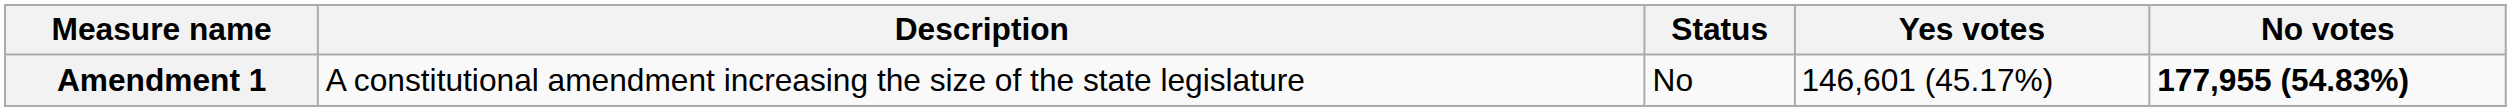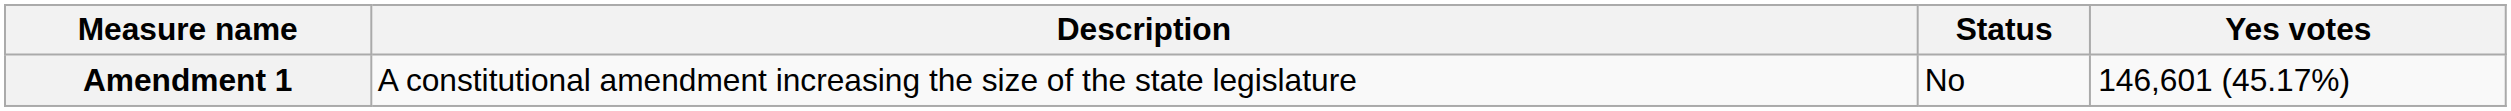- column: No votes | 177,955 (54.83%)
